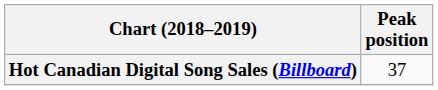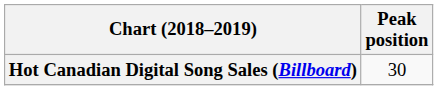Hot Canadian Digital Song Sales (Billboard) | Peak position: 37 -> 30
